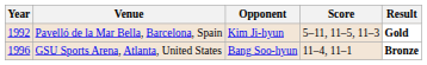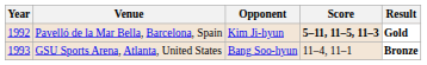Pavelló de la Mar Bella, Barcelona, Spain | Score: normal -> bold
GSU Sports Arena, Atlanta, United States | Year: 1996 -> 1993
